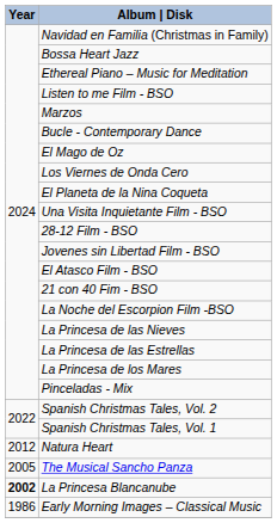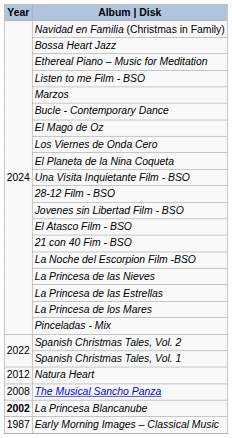The Musical Sancho Panza | Year: 2005 -> 2008
Early Morning Images – Classical Music | Year: 1986 -> 1987
